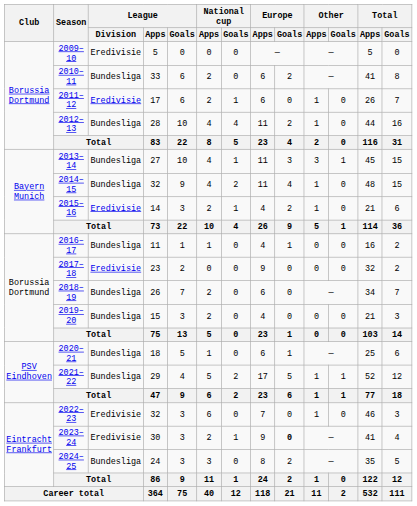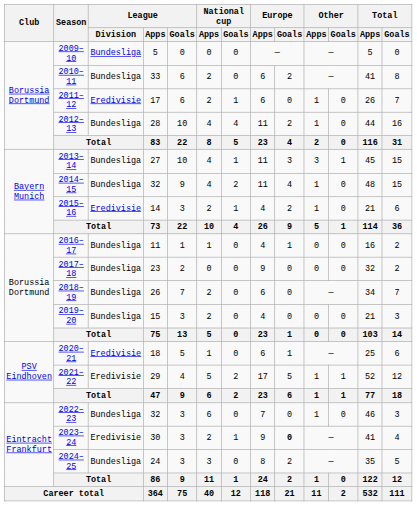2009–10 | League / Division: Eredivisie -> Bundesliga
2017–18 | League / Division: Eredivisie -> Bundesliga
2020–21 | League / Division: Bundesliga -> Eredivisie
2021–22 | League / Division: Bundesliga -> Eredivisie
2022–23 | League / Division: Eredivisie -> Bundesliga
